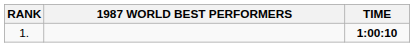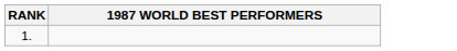- column: TIME | 1:00:10
